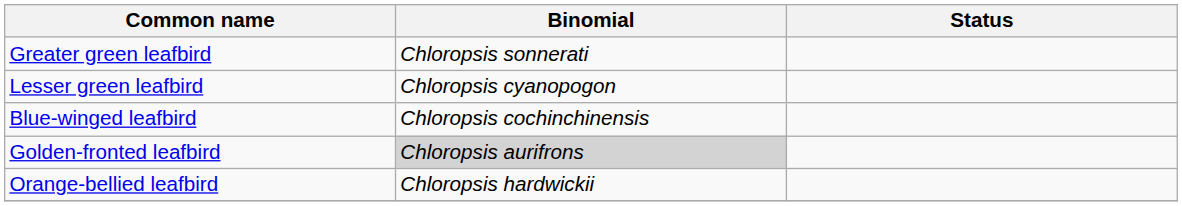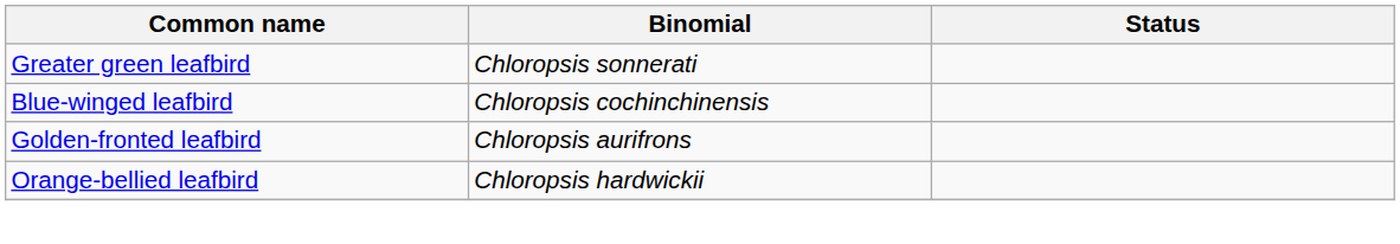- row: Lesser green leafbird | Chloropsis cyanopogon
Golden-fronted leafbird | Binomial: lightgrey background -> no background
